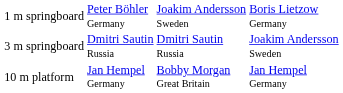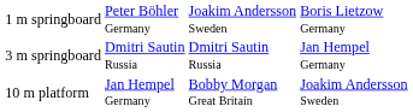3 m springboard | column 4: Joakim Andersson Sweden -> Jan Hempel Germany
10 m platform | column 4: Jan Hempel Germany -> Joakim Andersson Sweden
